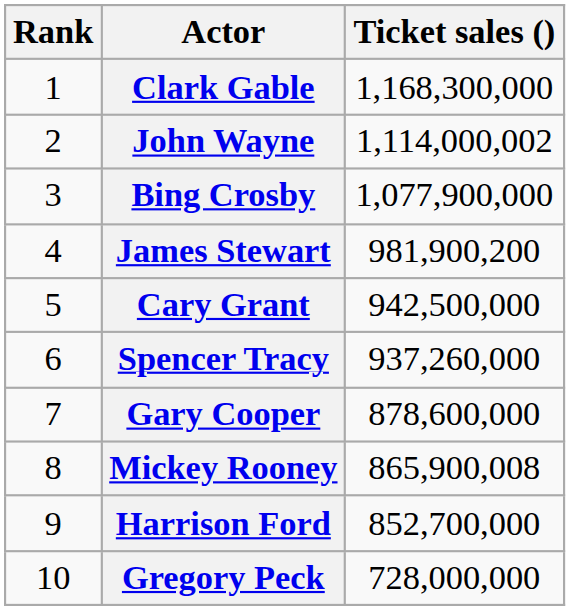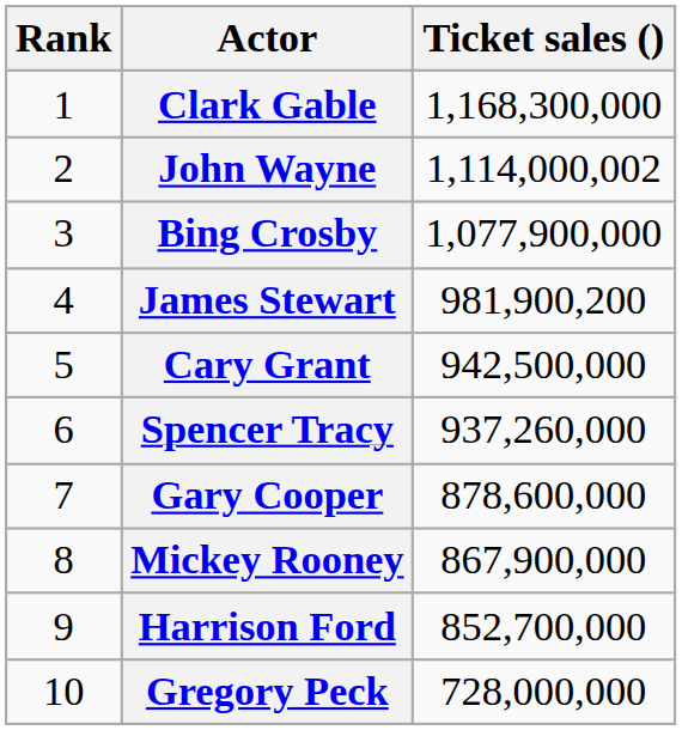Mickey Rooney | Ticket sales (): 865,900,008 -> 867,900,000
